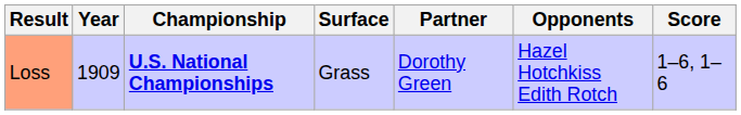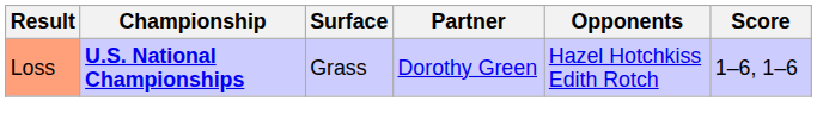- column: Year | 1909
